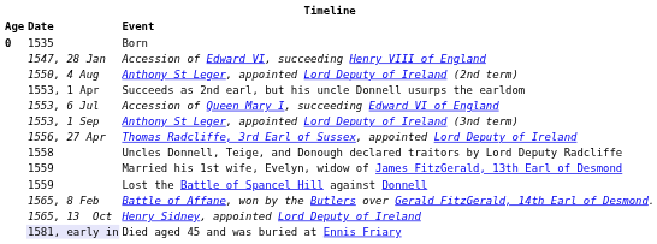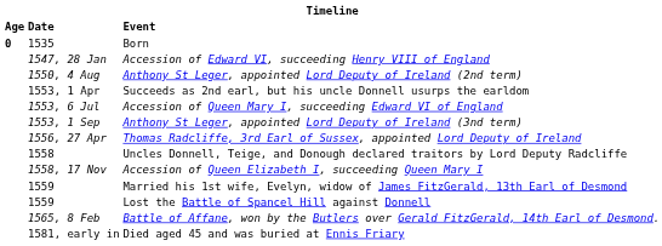+ row: 1558, 17 Nov | Accession of Queen Elizabeth I, succeeding Queen Mary I
- row: 1565, 13 Oct | Henry Sidney, appointed Lord Deputy of Ireland
Died aged 45 and was buried at Ennis Friary | Date: lavender background -> no background
